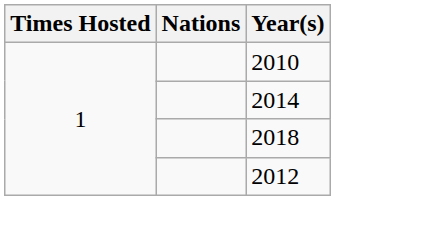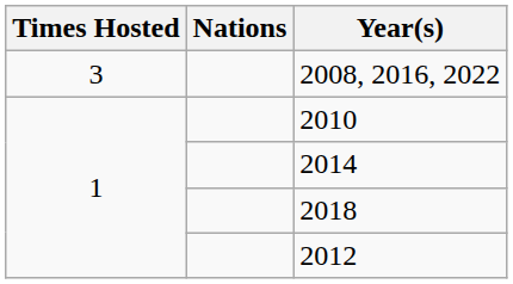+ row: 3 | 2008, 2016, 2022
